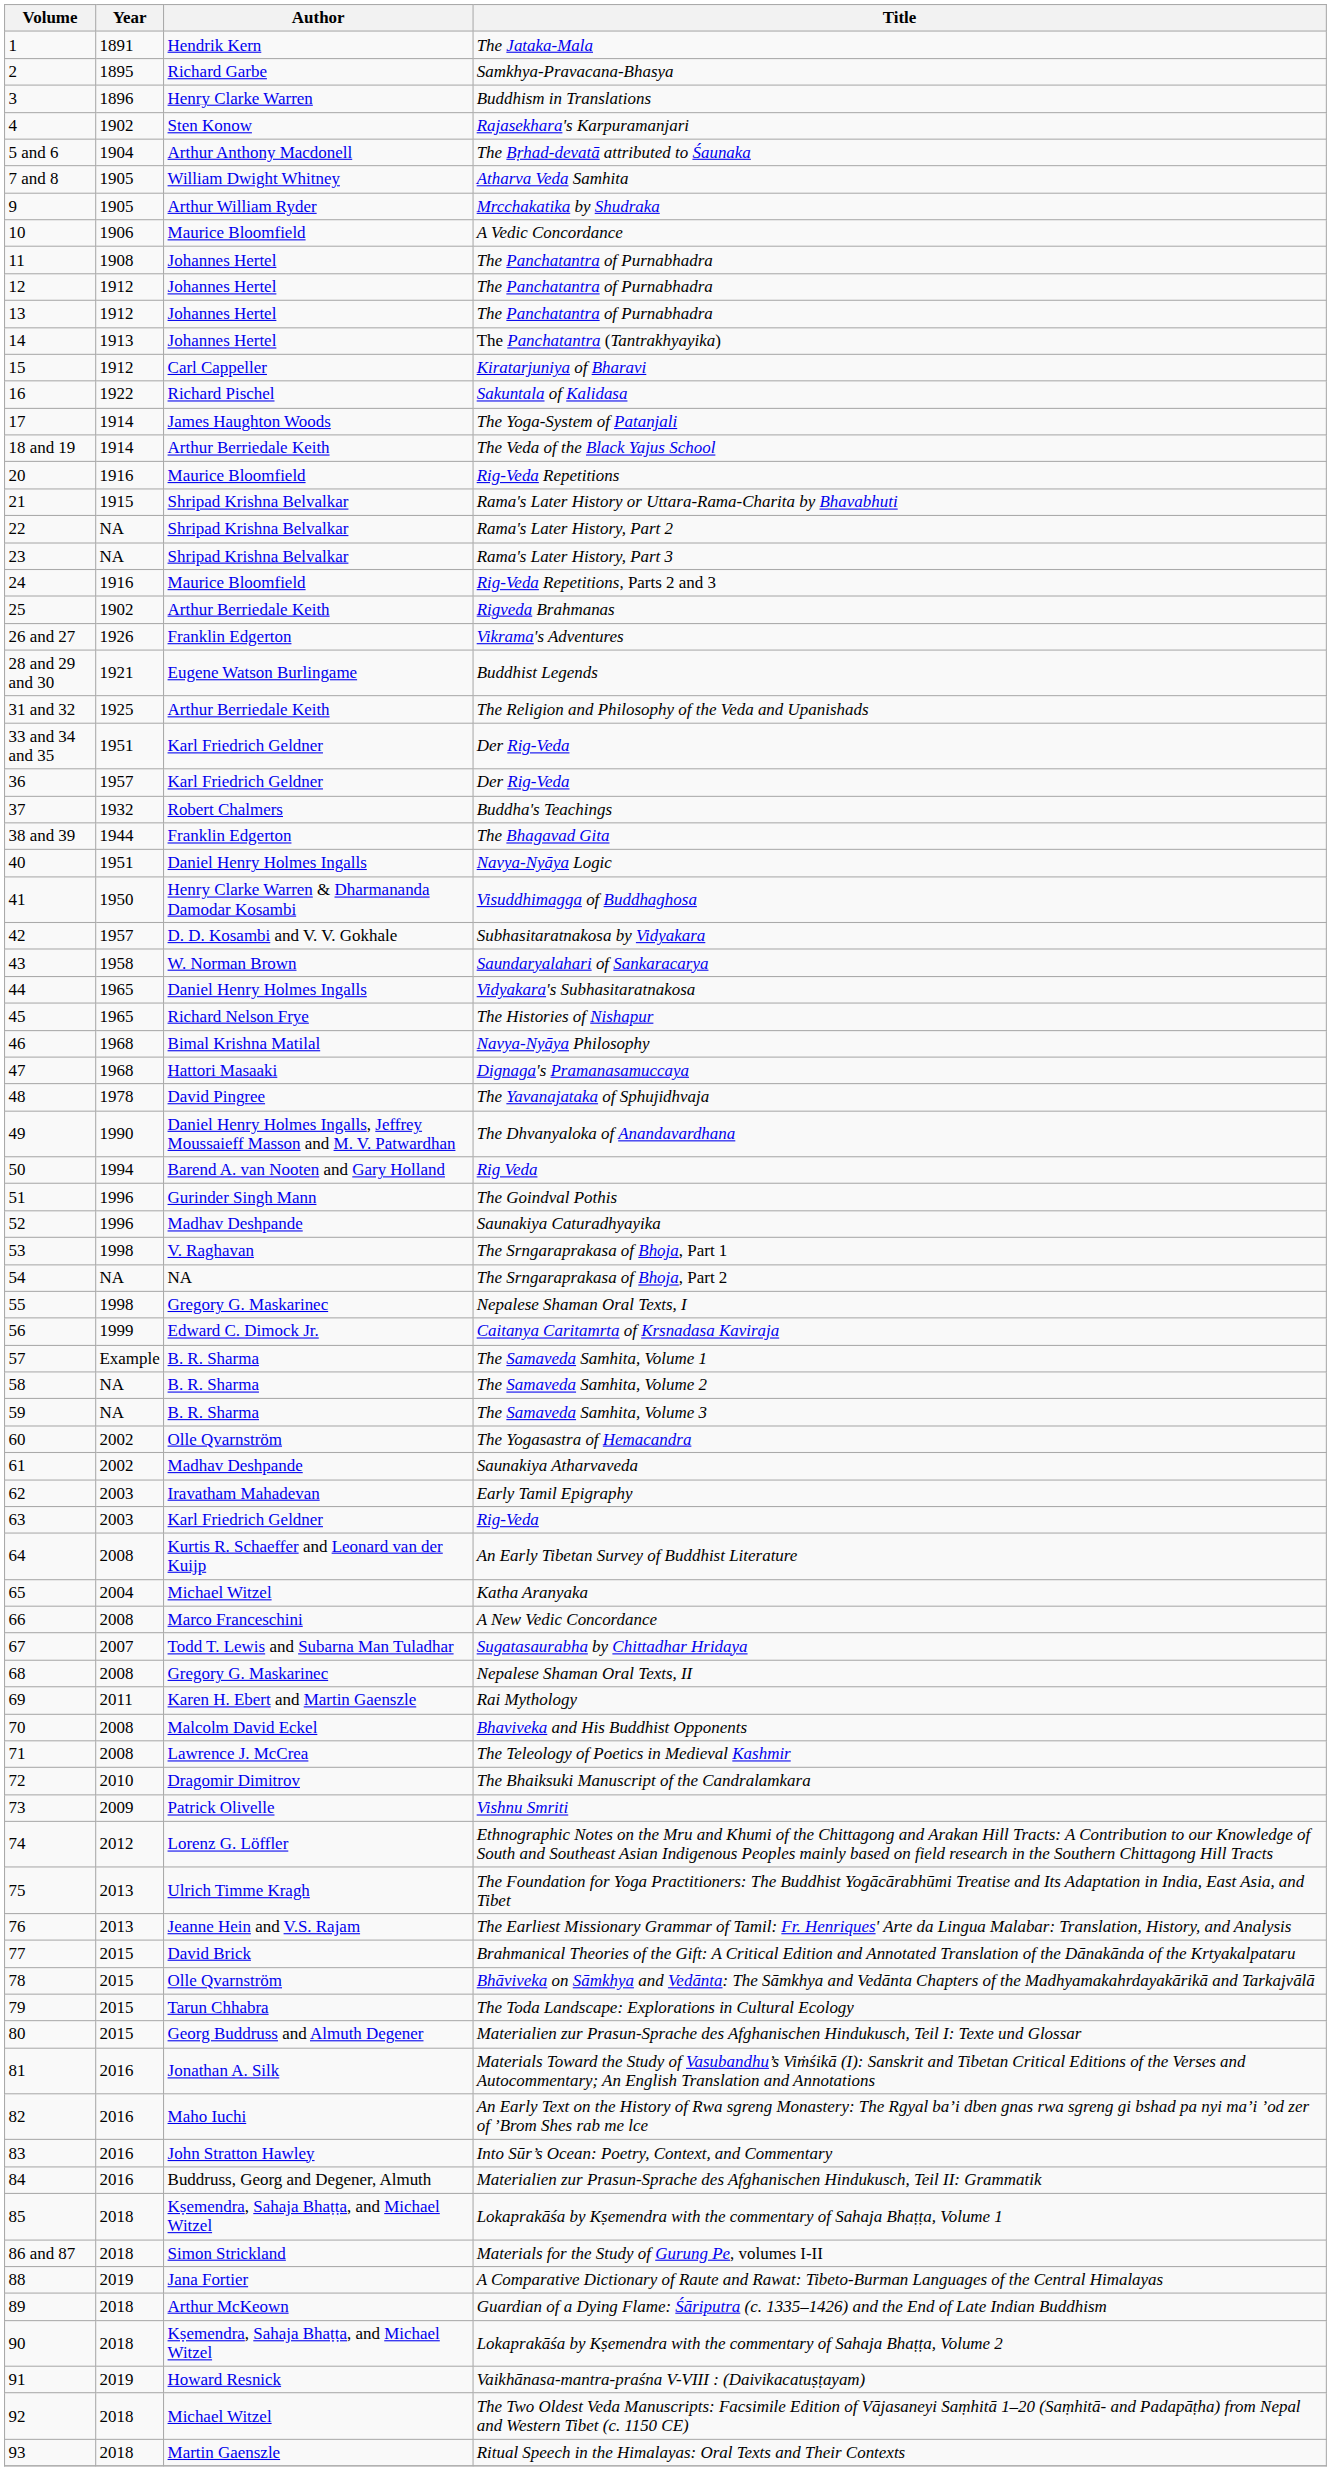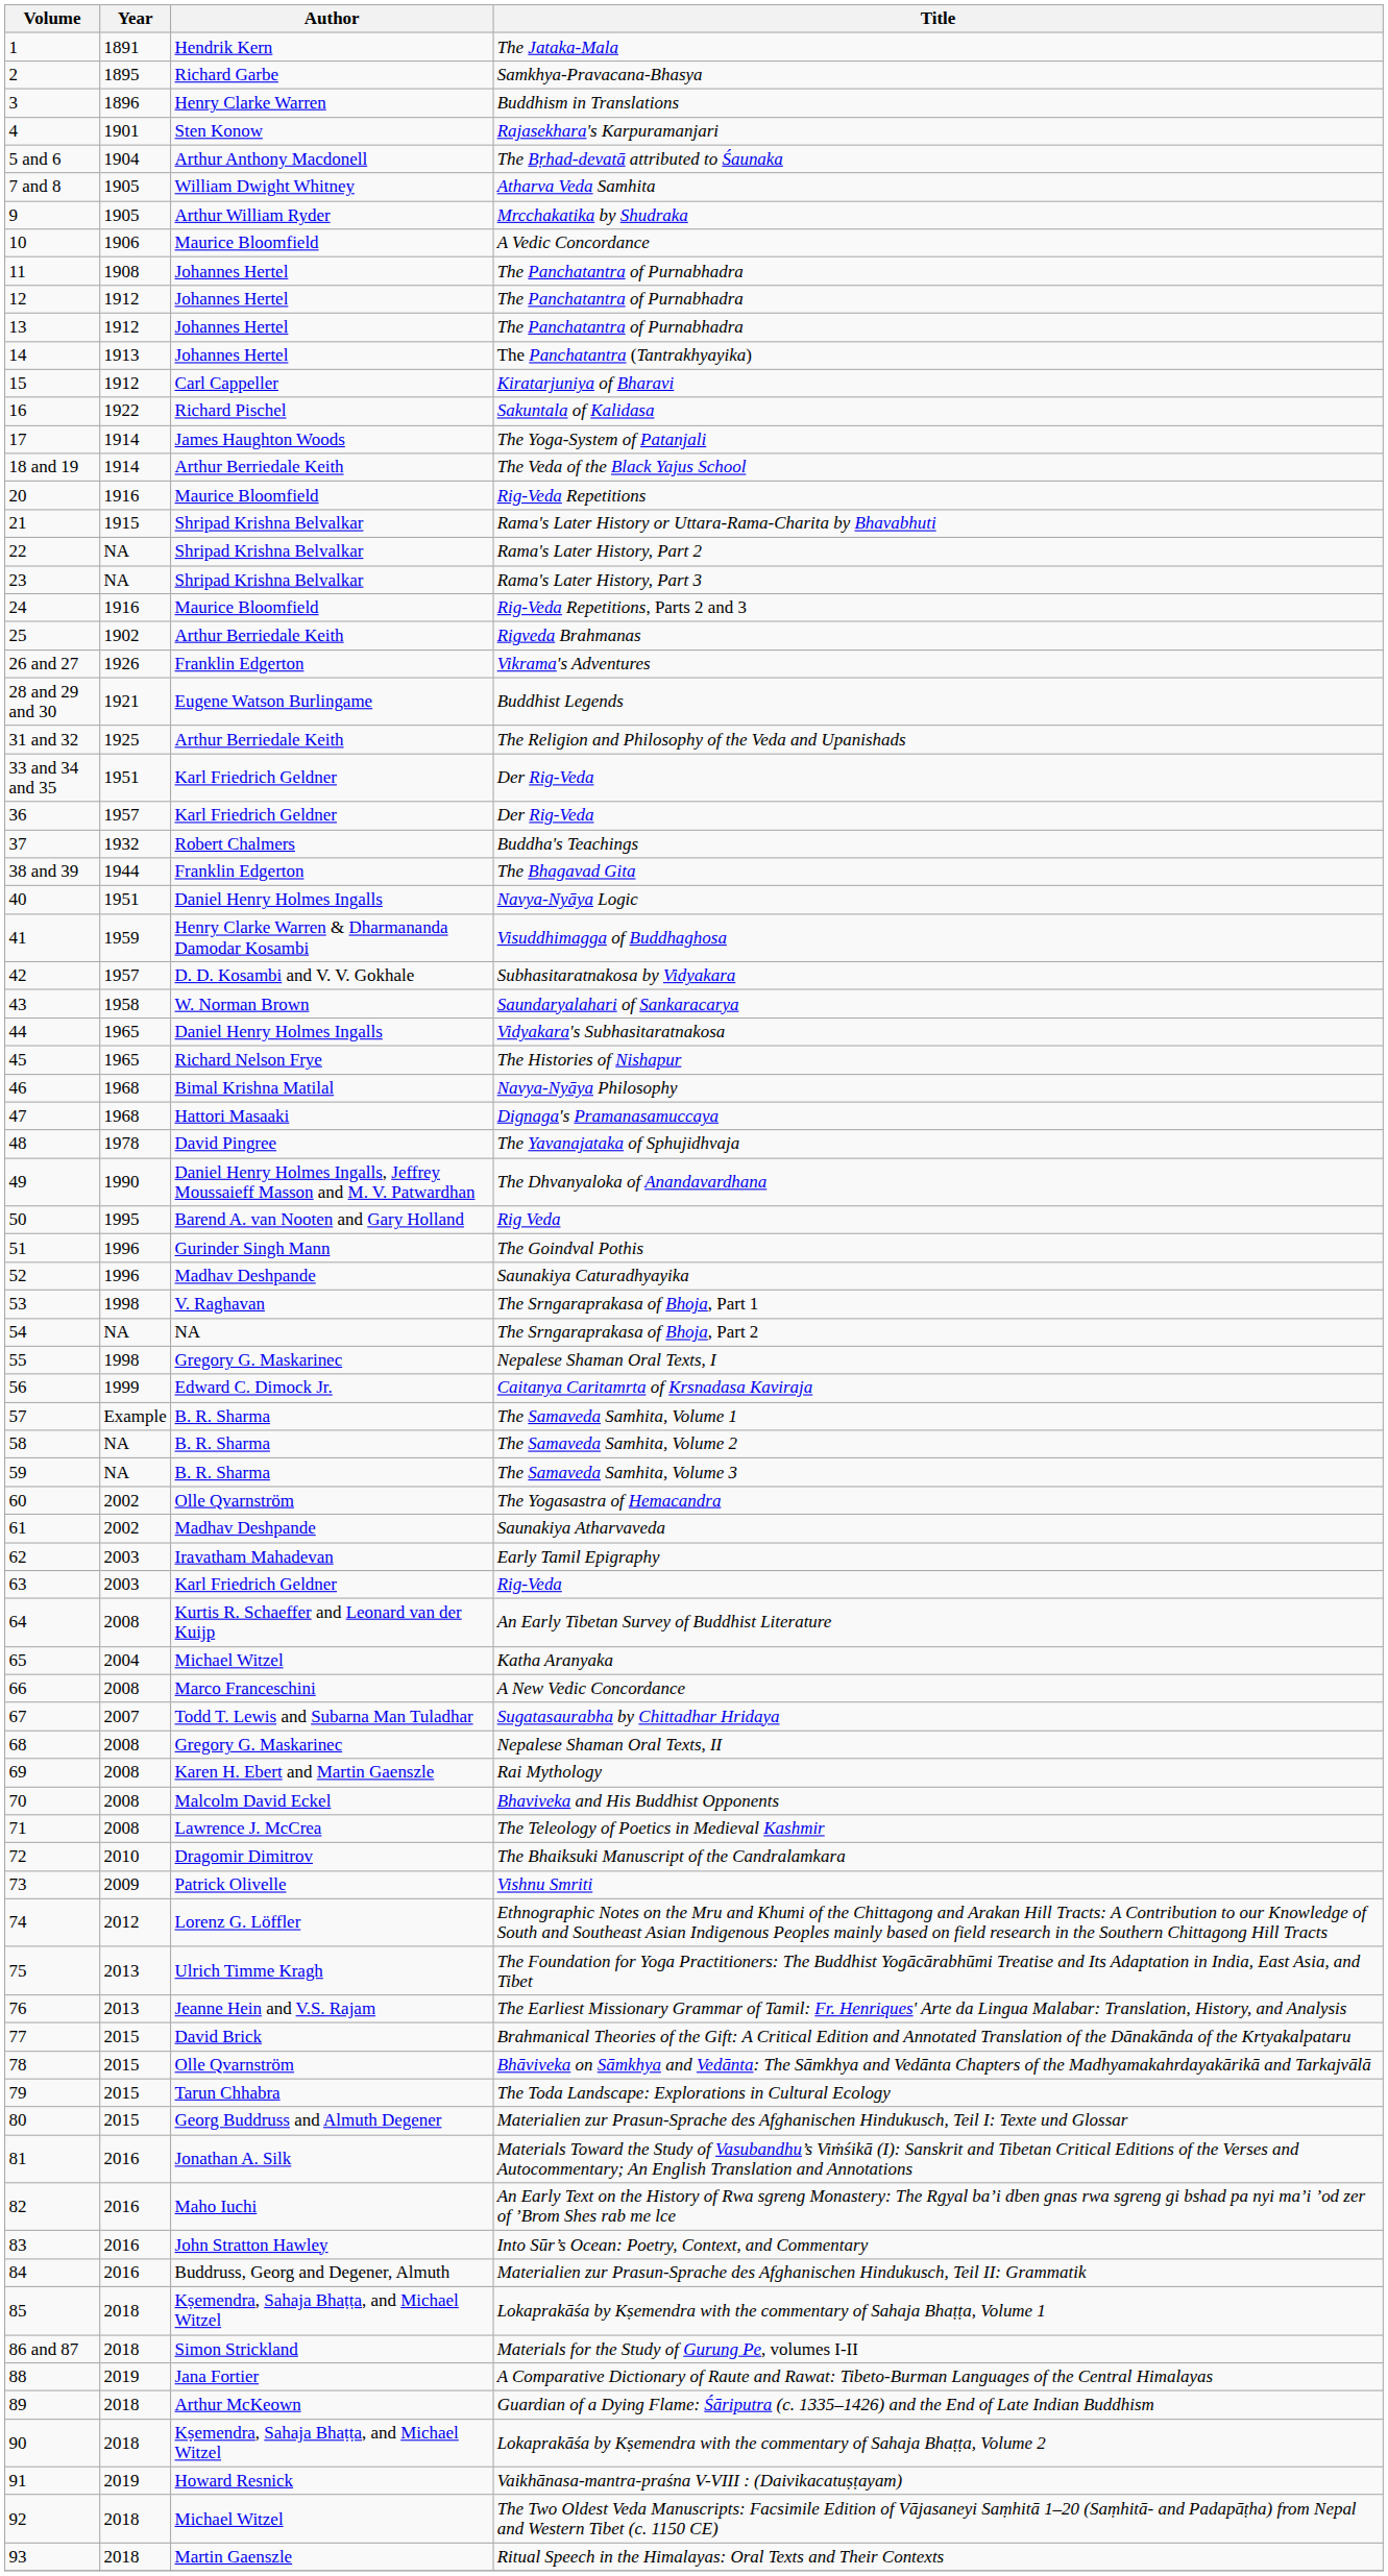Rajasekhara's Karpuramanjari | Year: 1902 -> 1901
Visuddhimagga of Buddhaghosa | Year: 1950 -> 1959
Rig Veda | Year: 1994 -> 1995
Rai Mythology | Year: 2011 -> 2008
